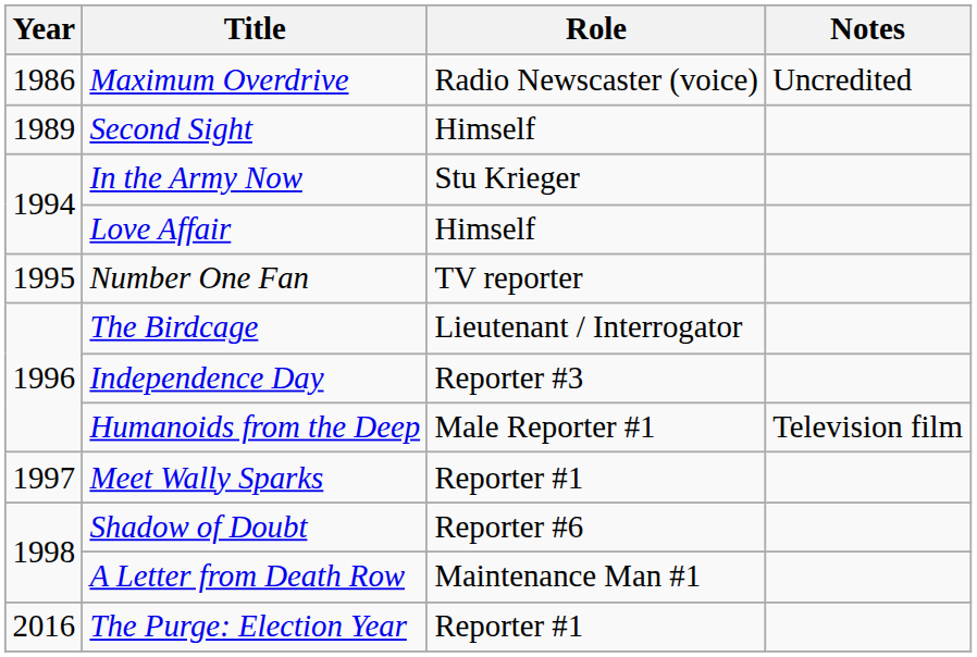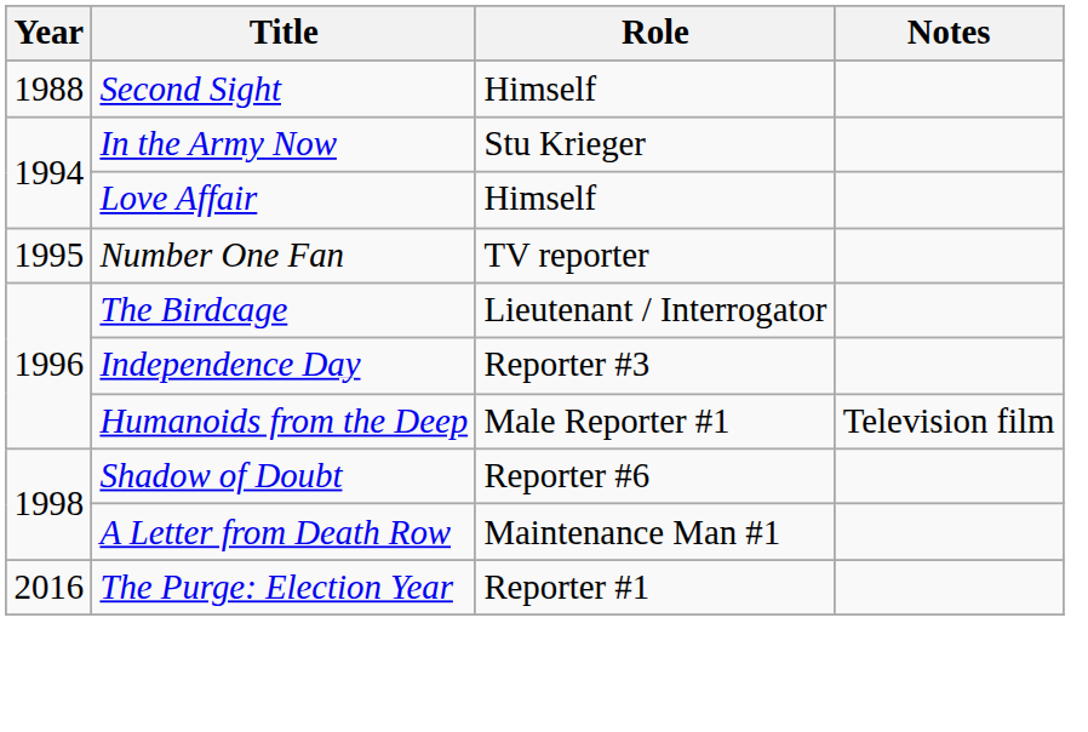- row: 1986 | Maximum Overdrive | Radio Newscaster (voice) | Uncredited
Second Sight | Year: 1989 -> 1988
- row: 1997 | Meet Wally Sparks | Reporter #1
